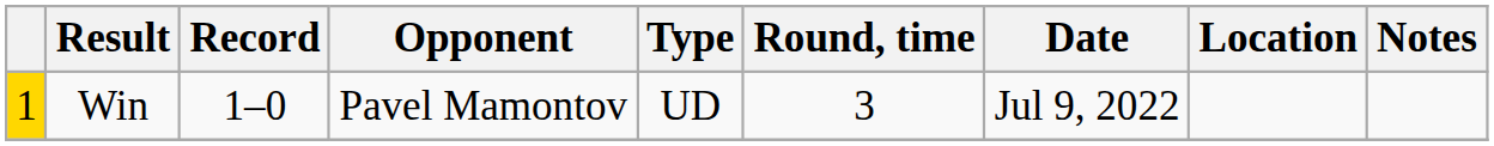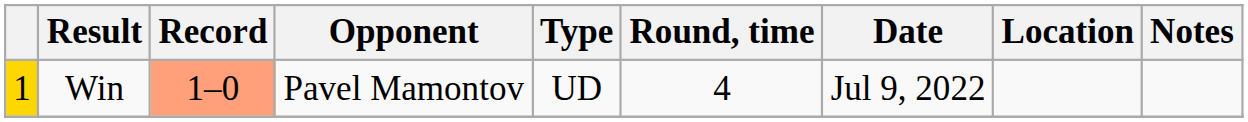Win | Record: no background -> lightsalmon background
Win | Round, time: 3 -> 4
